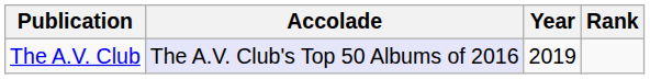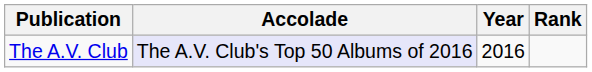The A.V. Club | Year: 2019 -> 2016
